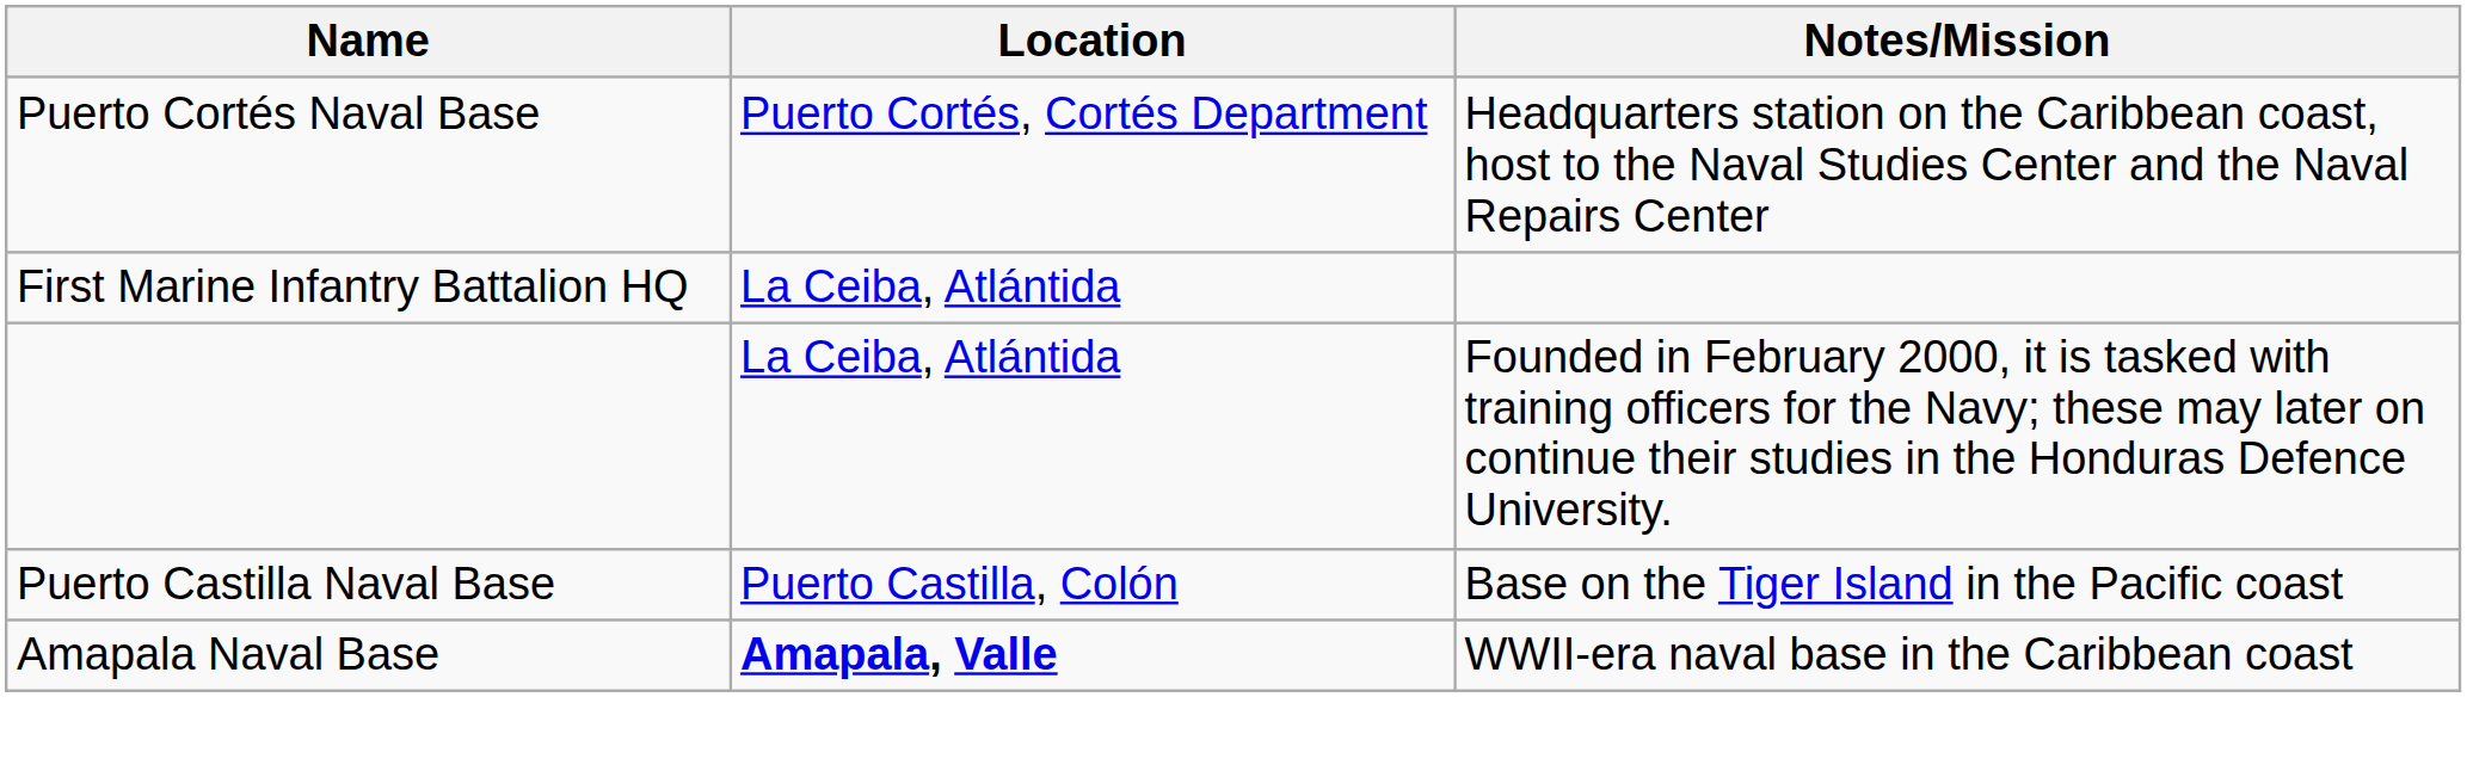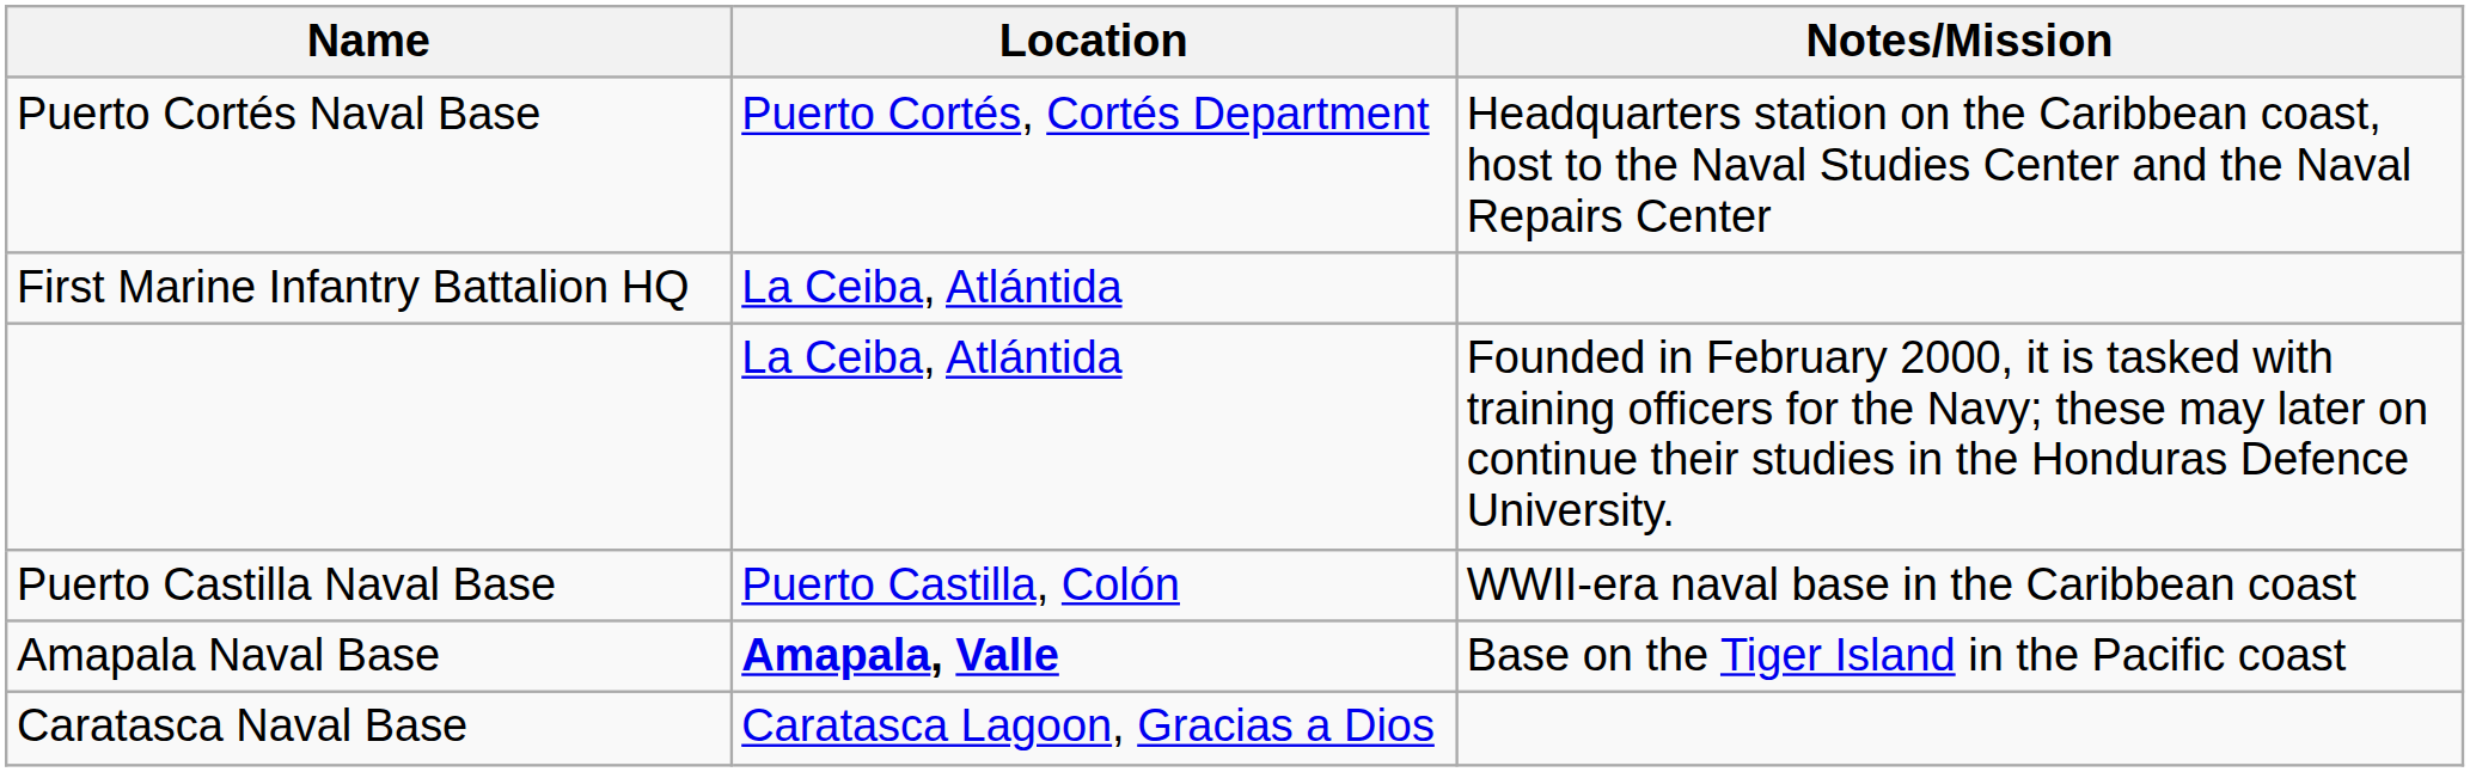Puerto Castilla Naval Base | Notes/Mission: Base on the Tiger Island in the Pacific coast -> WWII-era naval base in the Caribbean coast
Amapala Naval Base | Notes/Mission: WWII-era naval base in the Caribbean coast -> Base on the Tiger Island in the Pacific coast
+ row: Caratasca Naval Base | Caratasca Lagoon, Gracias a Dios
